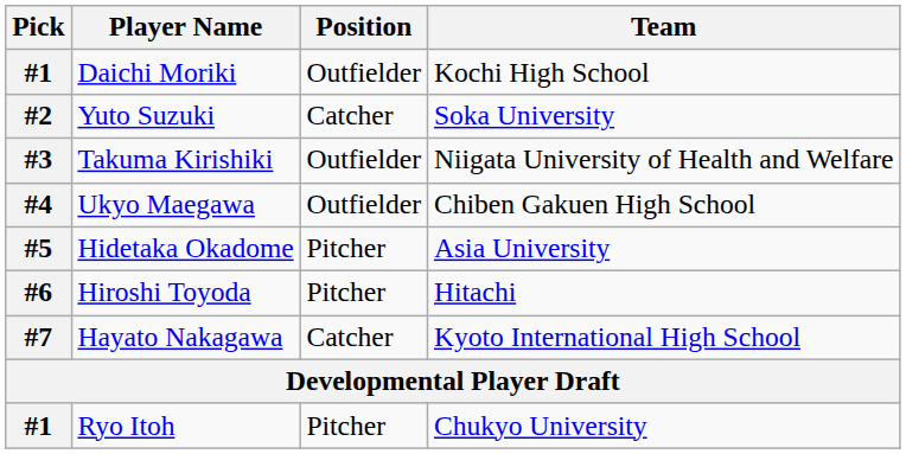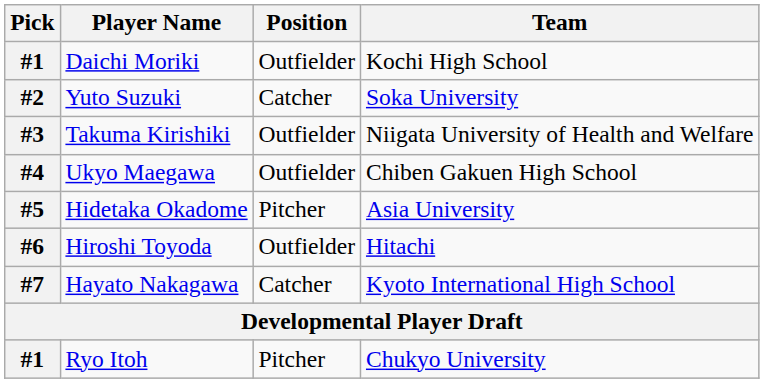Hiroshi Toyoda | Position: Pitcher -> Outfielder
